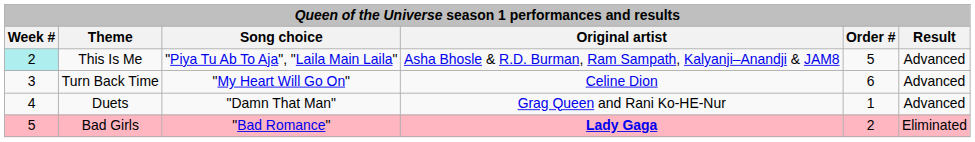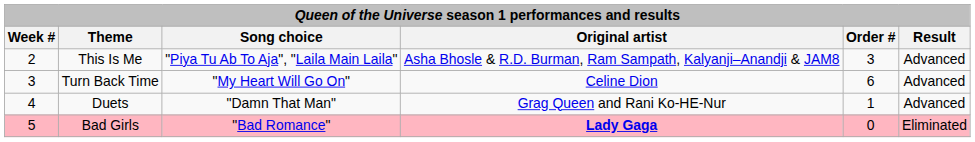This Is Me | Week #: paleturquoise background -> no background
This Is Me | Order #: 5 -> 3
Bad Girls | Order #: 2 -> 0
